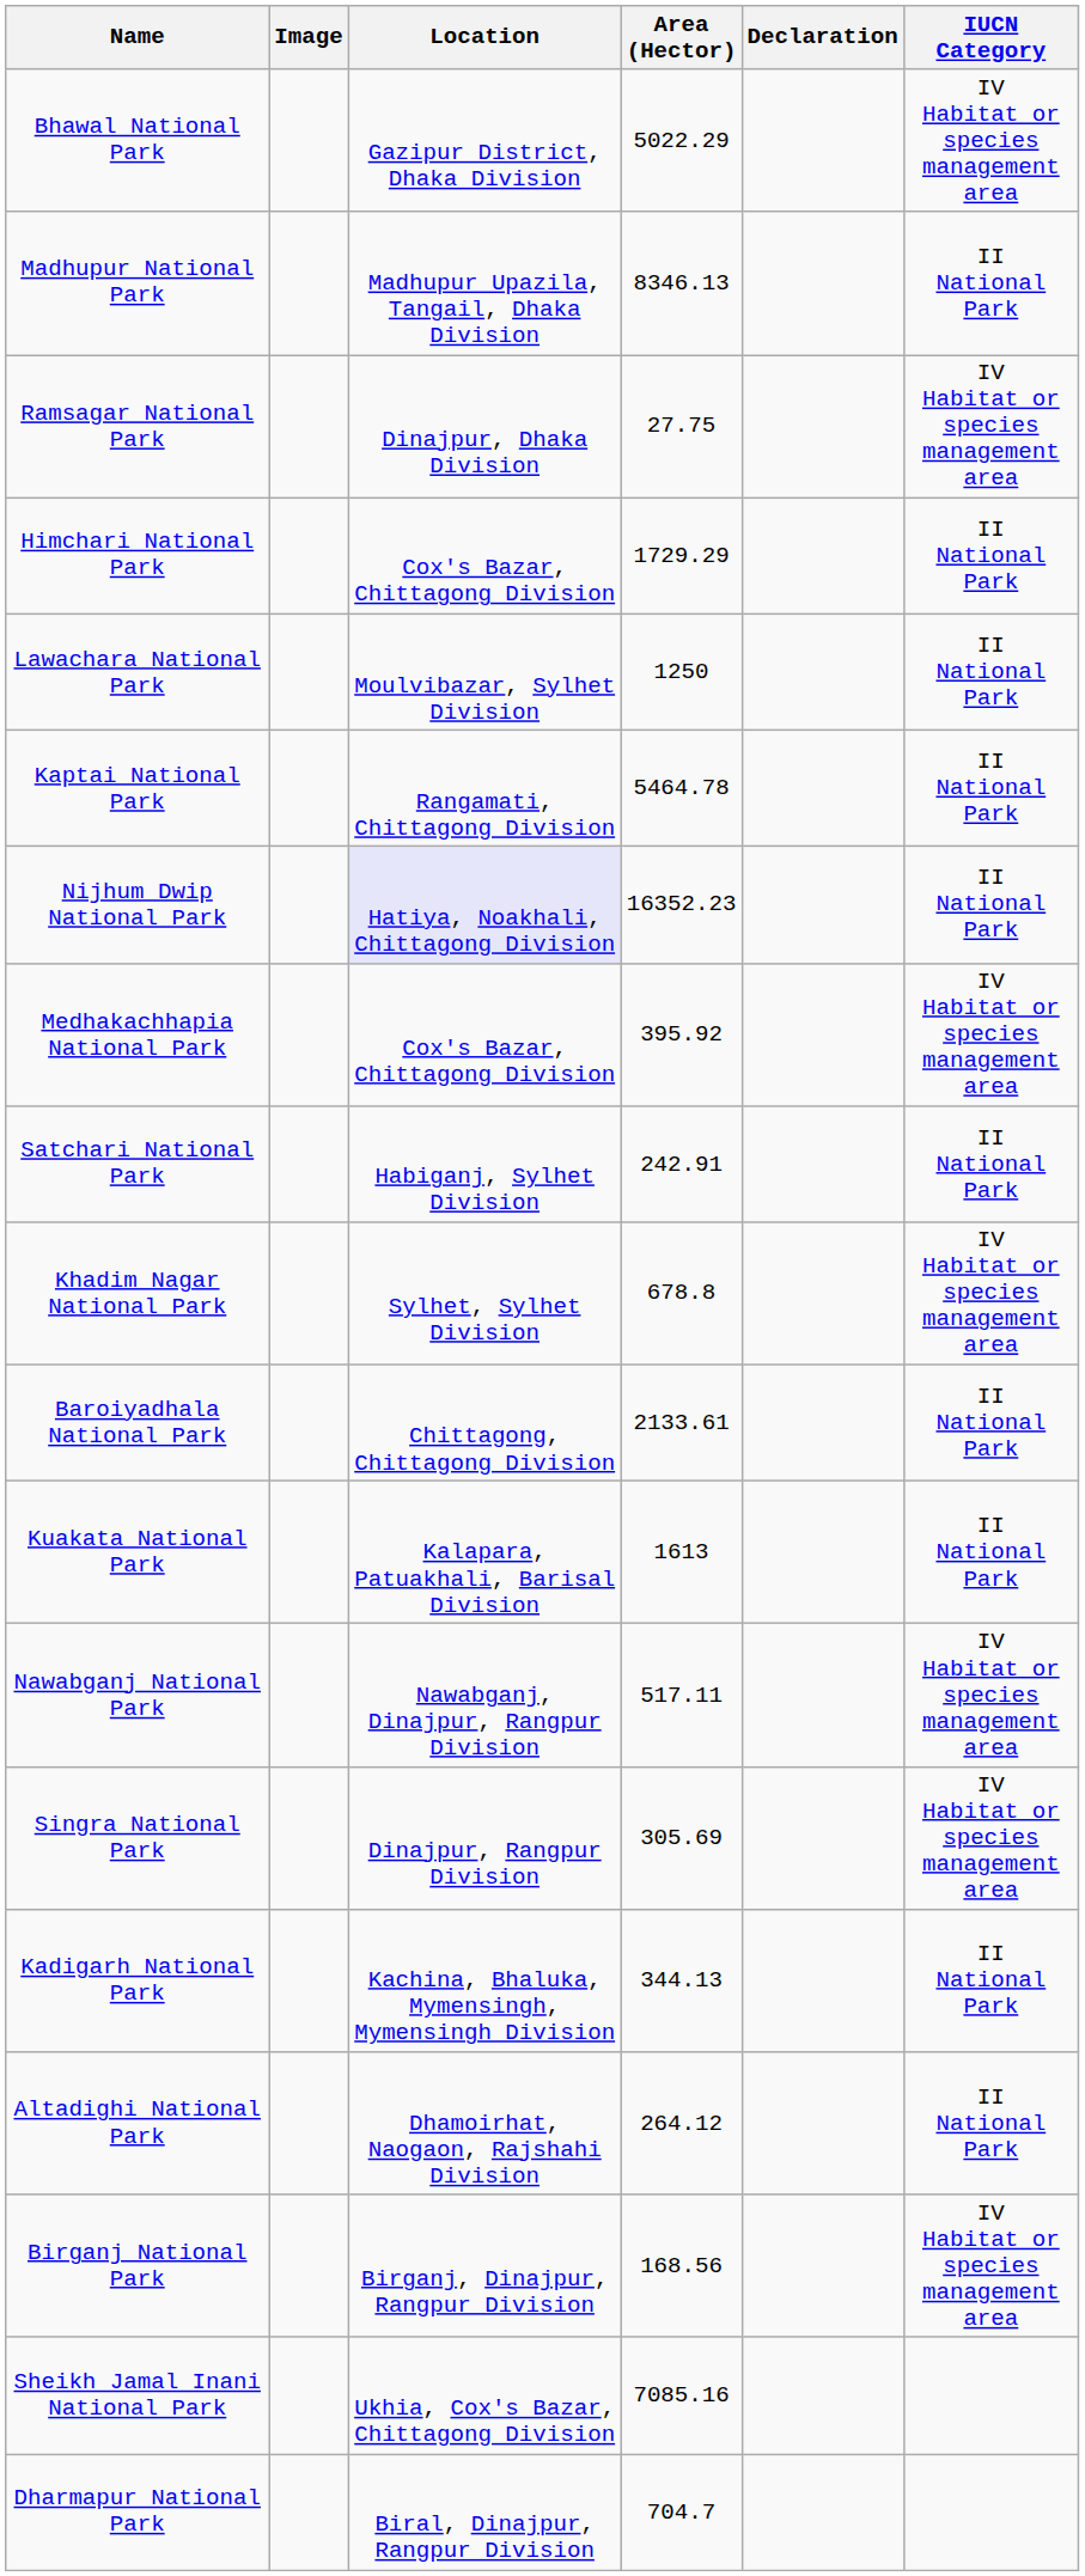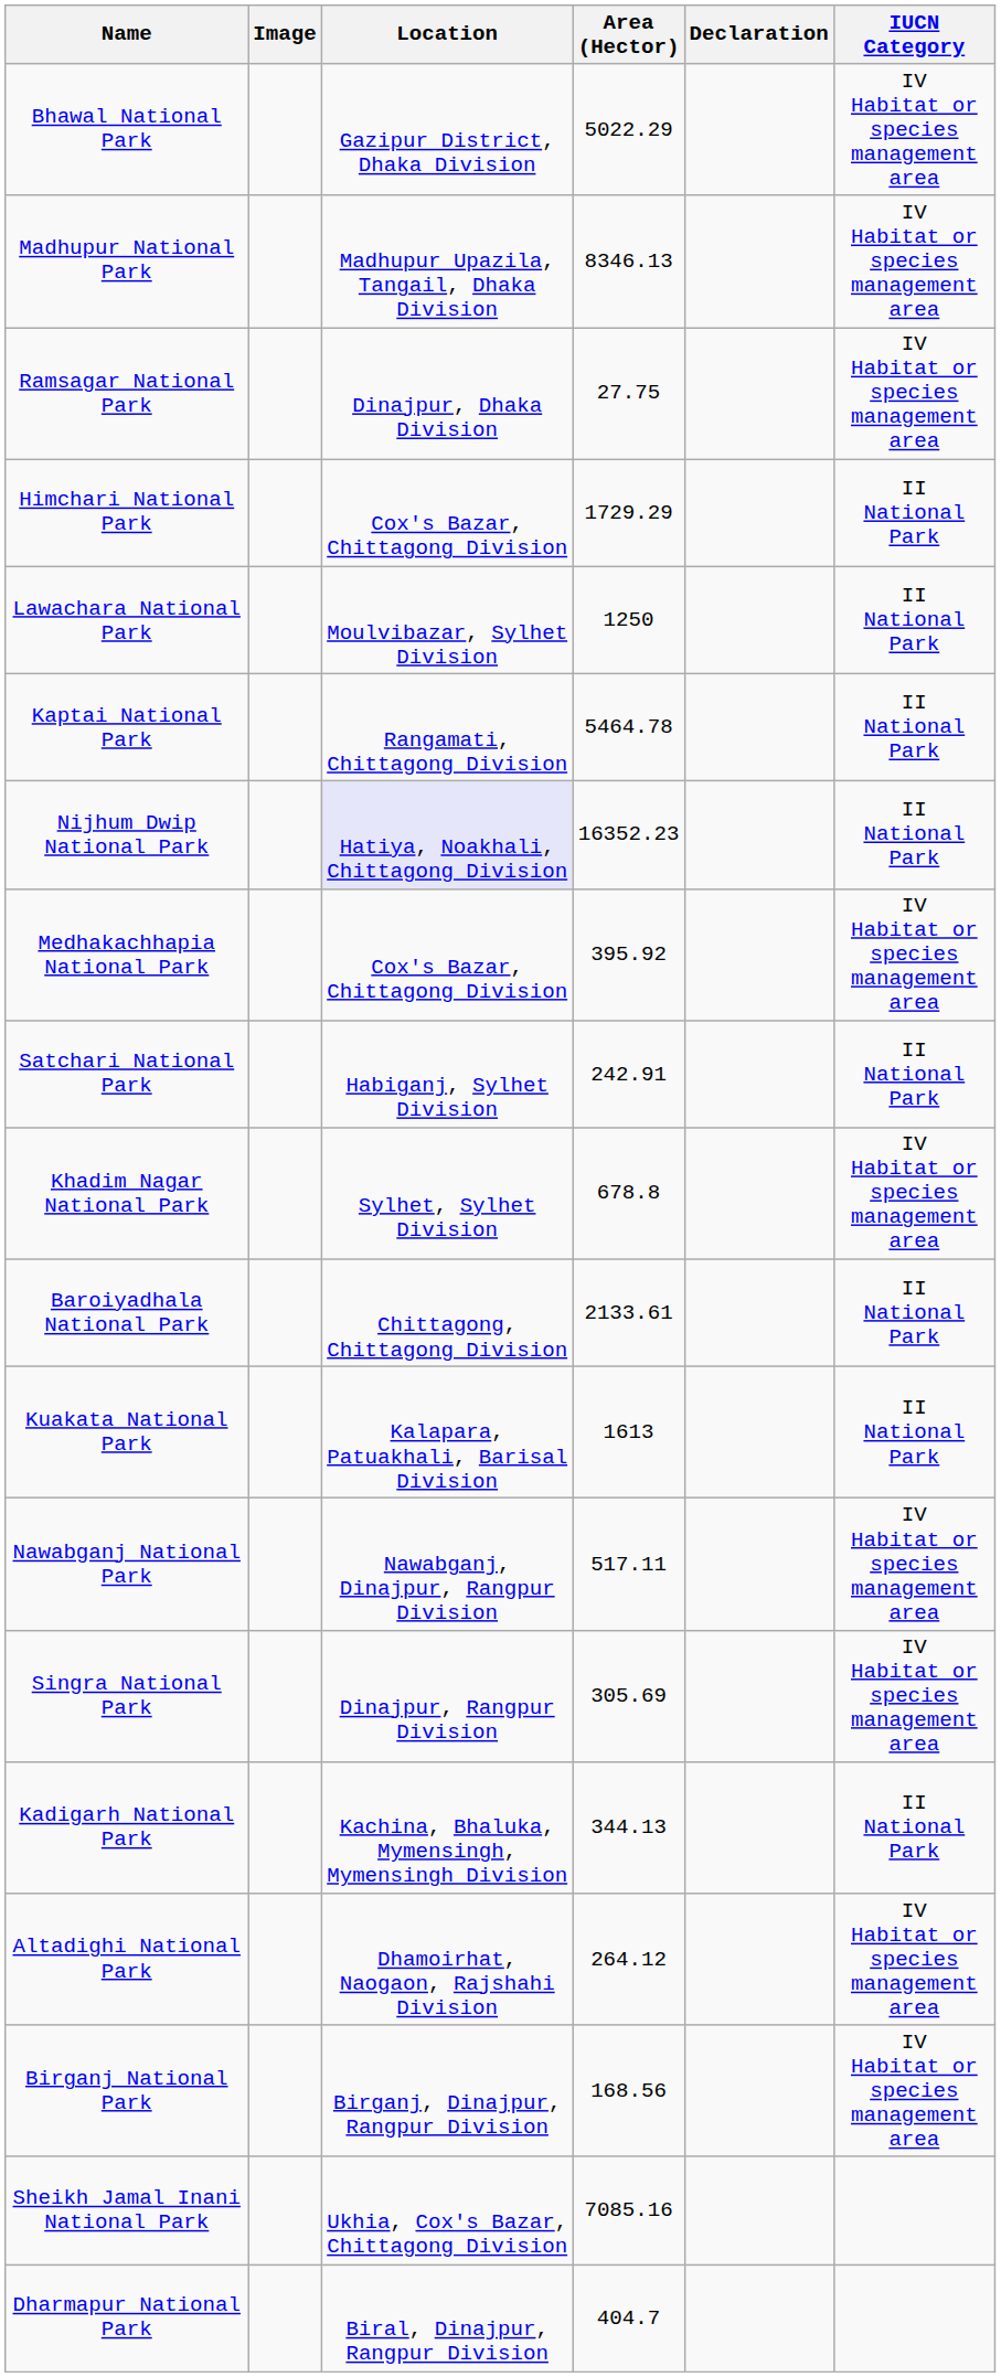Madhupur National Park | IUCN Category: II National Park -> IV Habitat or species management area
Altadighi National Park | IUCN Category: II National Park -> IV Habitat or species management area
Dharmapur National Park | Area (Hector): 704.7 -> 404.7
